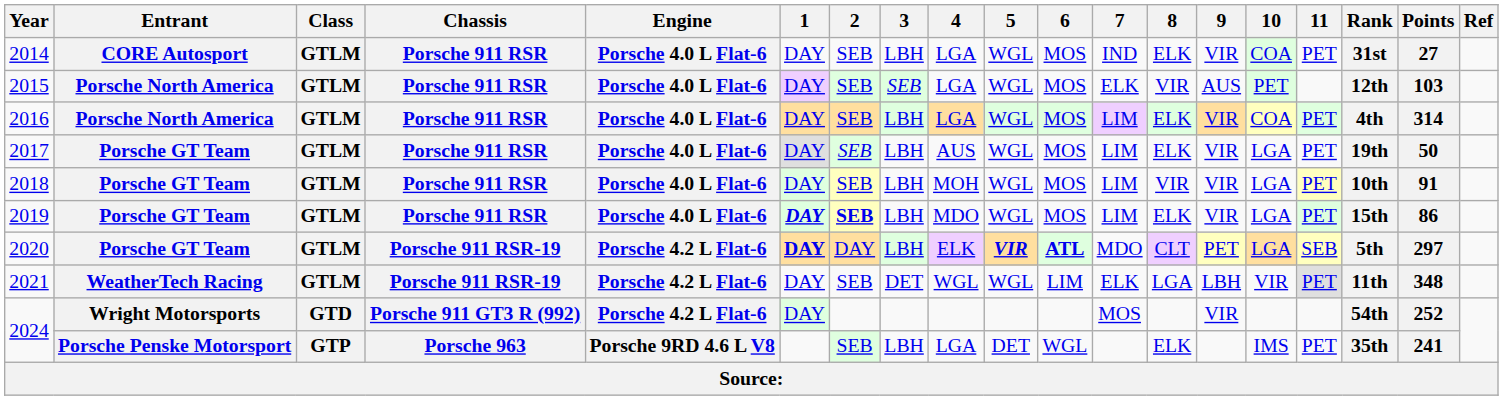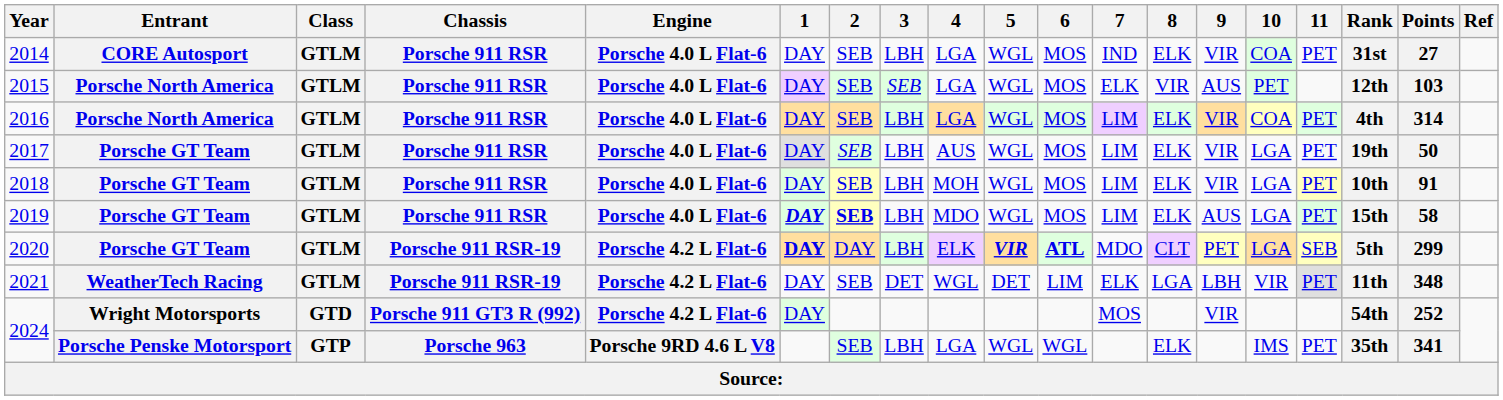2018 | 8: VIR -> ELK
2019 | 9: VIR -> AUS
2019 | Points: 86 -> 58
2020 | Points: 297 -> 299
2021 | 5: WGL -> DET
2024 / Porsche Penske Motorsport | 5: DET -> WGL
2024 / Porsche Penske Motorsport | Points: 241 -> 341
